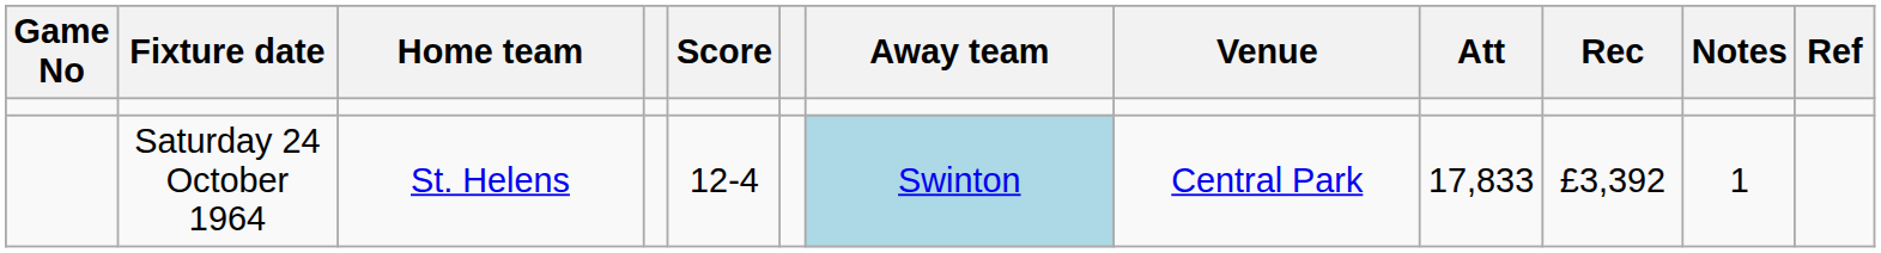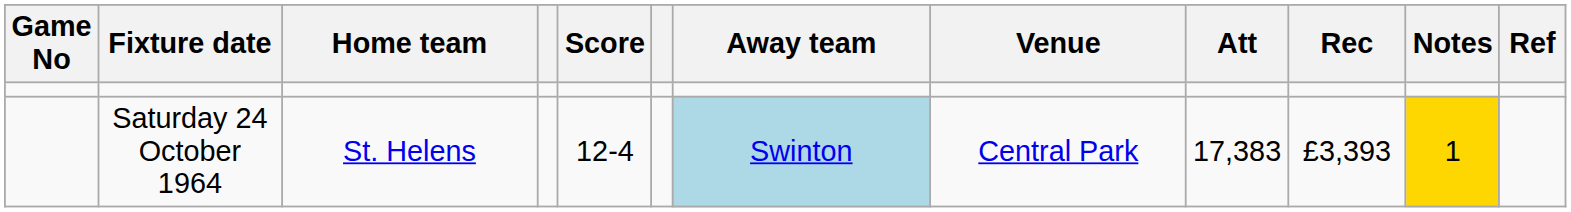Saturday 24 October 1964 | Att: 17,833 -> 17,383
Saturday 24 October 1964 | Rec: £3,392 -> £3,393
Saturday 24 October 1964 | Notes: no background -> gold background
